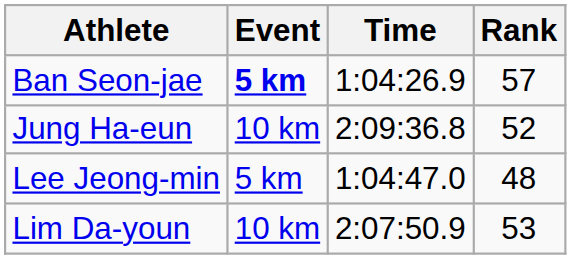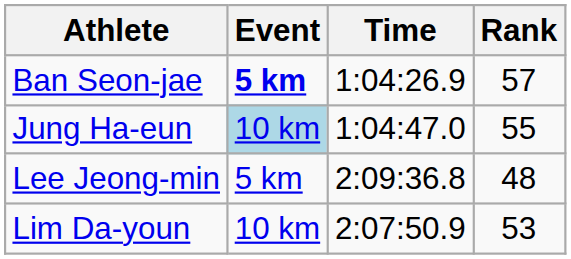Jung Ha-eun | Event: no background -> lightblue background
Jung Ha-eun | Time: 2:09:36.8 -> 1:04:47.0
Jung Ha-eun | Rank: 52 -> 55
Lee Jeong-min | Time: 1:04:47.0 -> 2:09:36.8
